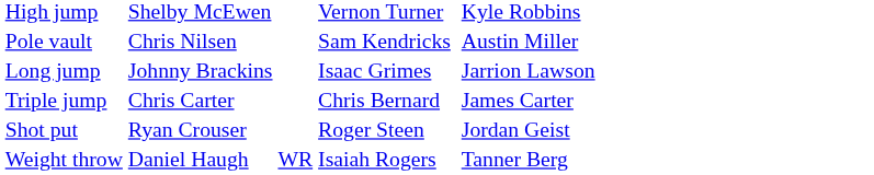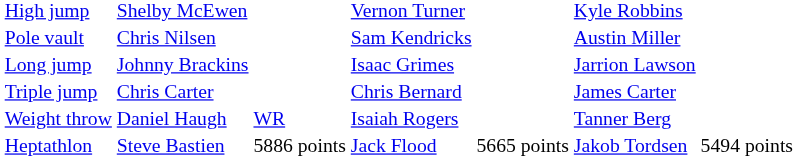- row: Shot put | Ryan Crouser | Roger Steen | Jordan Geist
+ row: Heptathlon | Steve Bastien | 5886 points | Jack Flood | 5665 points | Jakob Tordsen | 5494 points
